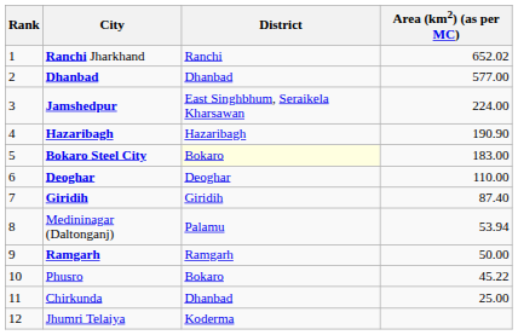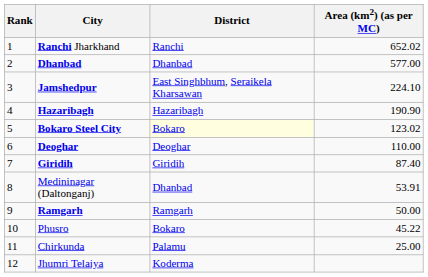Jamshedpur | Area (km2) (as per MC): 224.00 -> 224.10
Bokaro Steel City | Area (km2) (as per MC): 183.00 -> 123.02
Medininagar (Daltonganj) | District: Palamu -> Dhanbad
Medininagar (Daltonganj) | Area (km2) (as per MC): 53.94 -> 53.91
Chirkunda | District: Dhanbad -> Palamu
